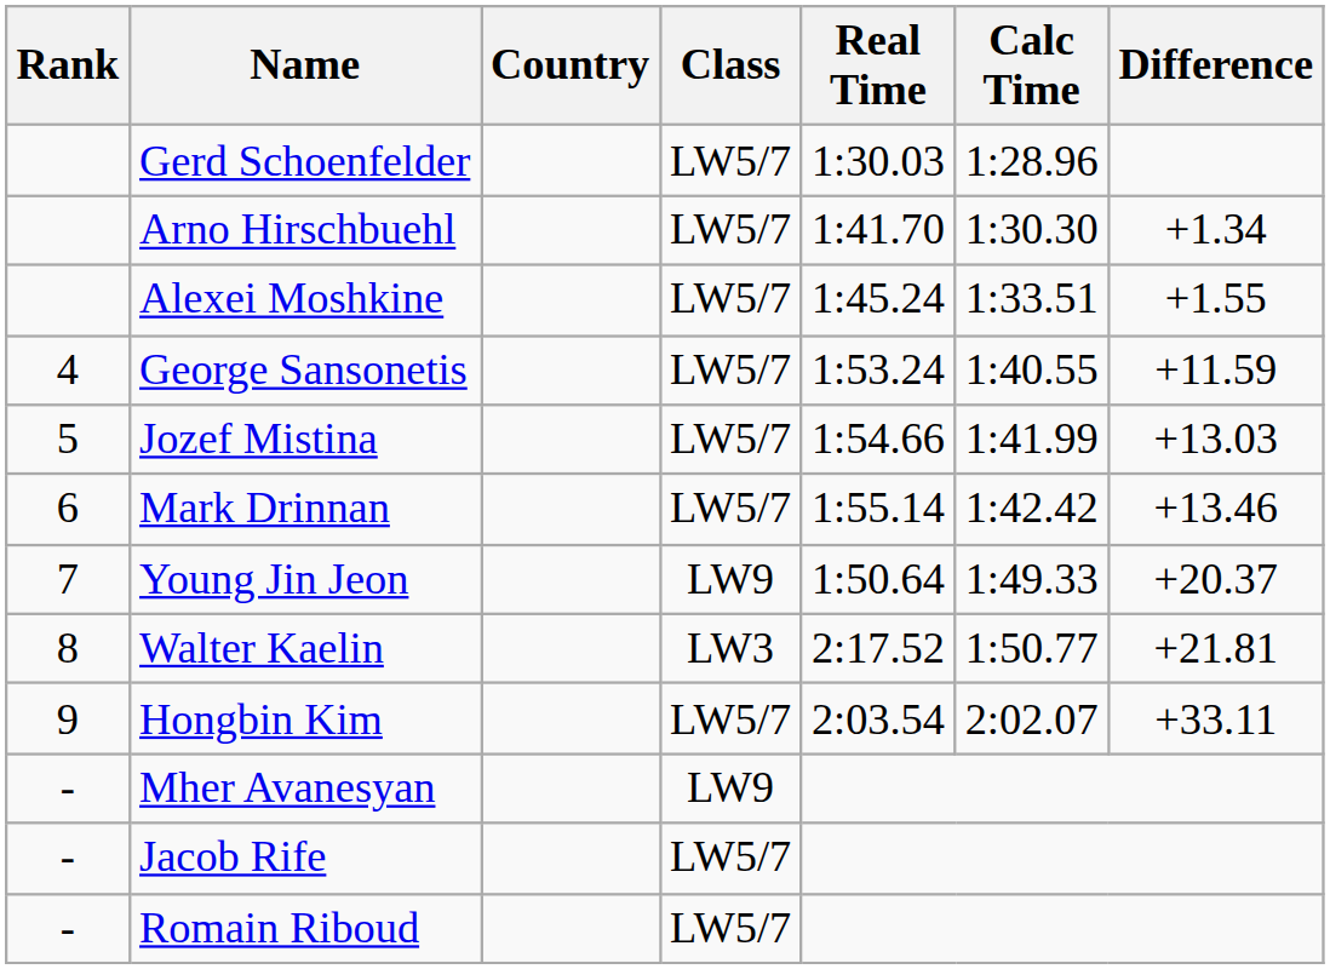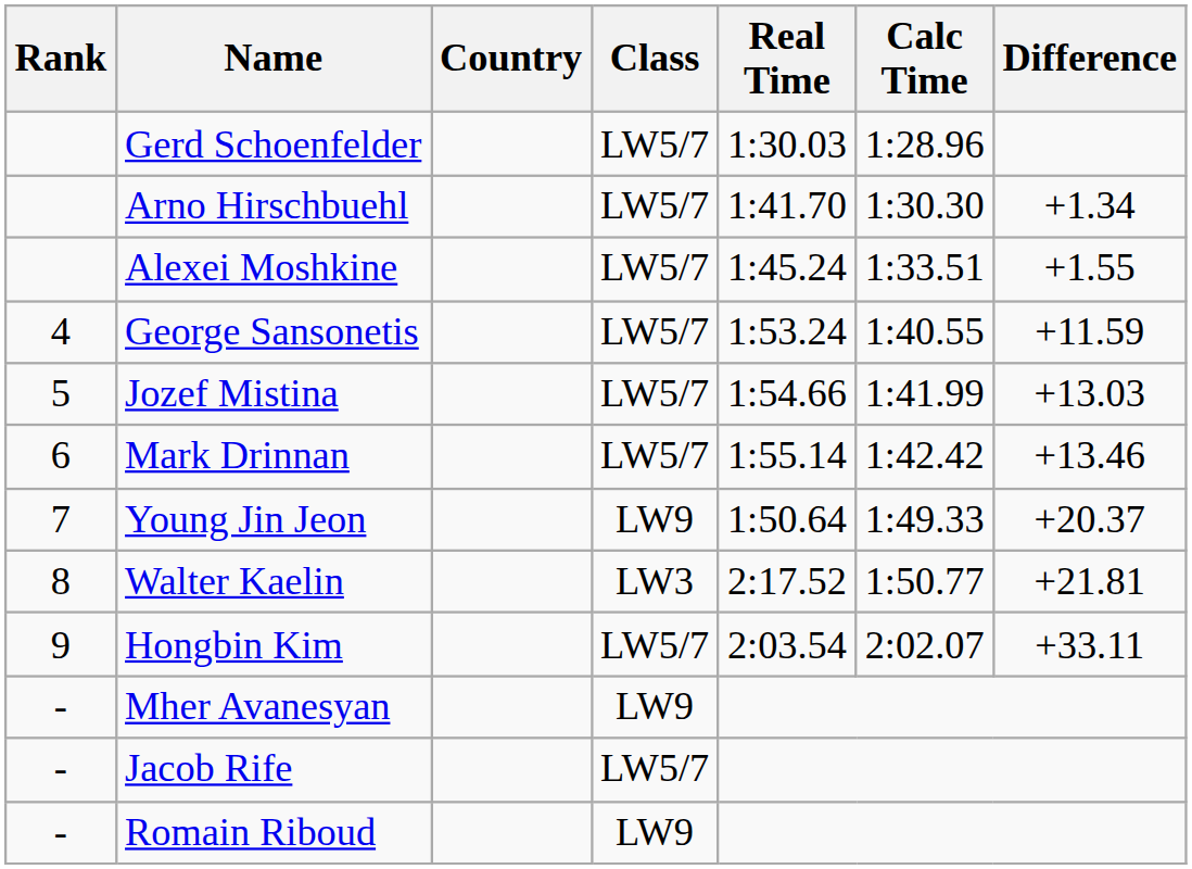Romain Riboud | Class: LW5/7 -> LW9
